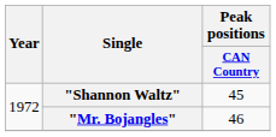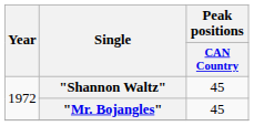"Mr. Bojangles" | Peak positions / CAN Country: 46 -> 45
